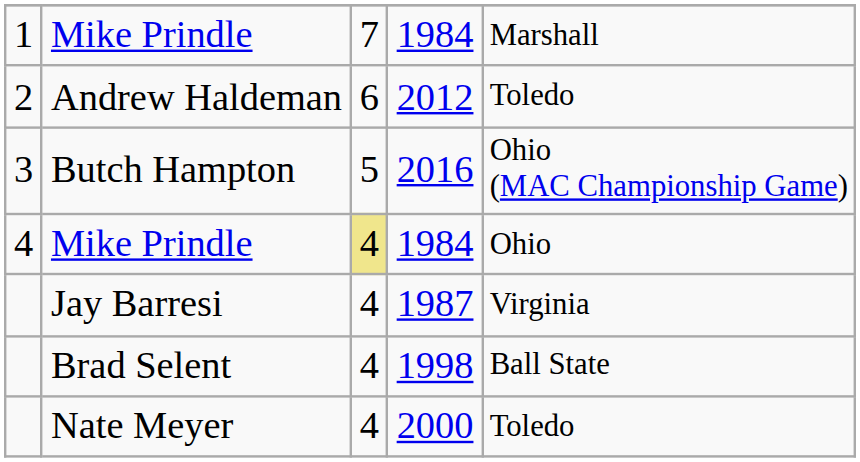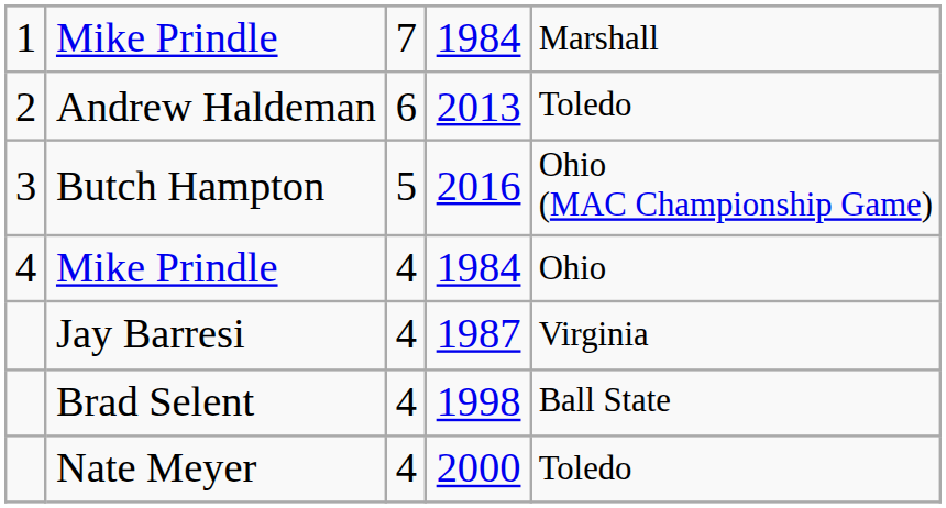Andrew Haldeman | column 4: 2012 -> 2013
4 / Mike Prindle | column 3: khaki background -> no background
